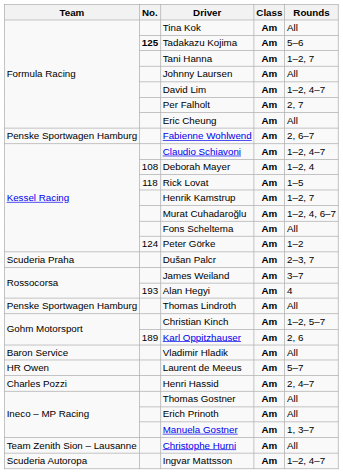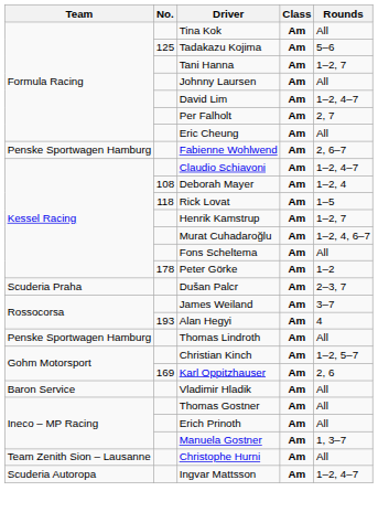Tadakazu Kojima | No.: bold -> normal
Peter Görke | No.: 124 -> 178
Karl Oppitzhauser | No.: 189 -> 169
- row: HR Owen | Laurent de Meeus | Am | 5–7
- row: Charles Pozzi | Henri Hassid | Am | 2, 4–7
